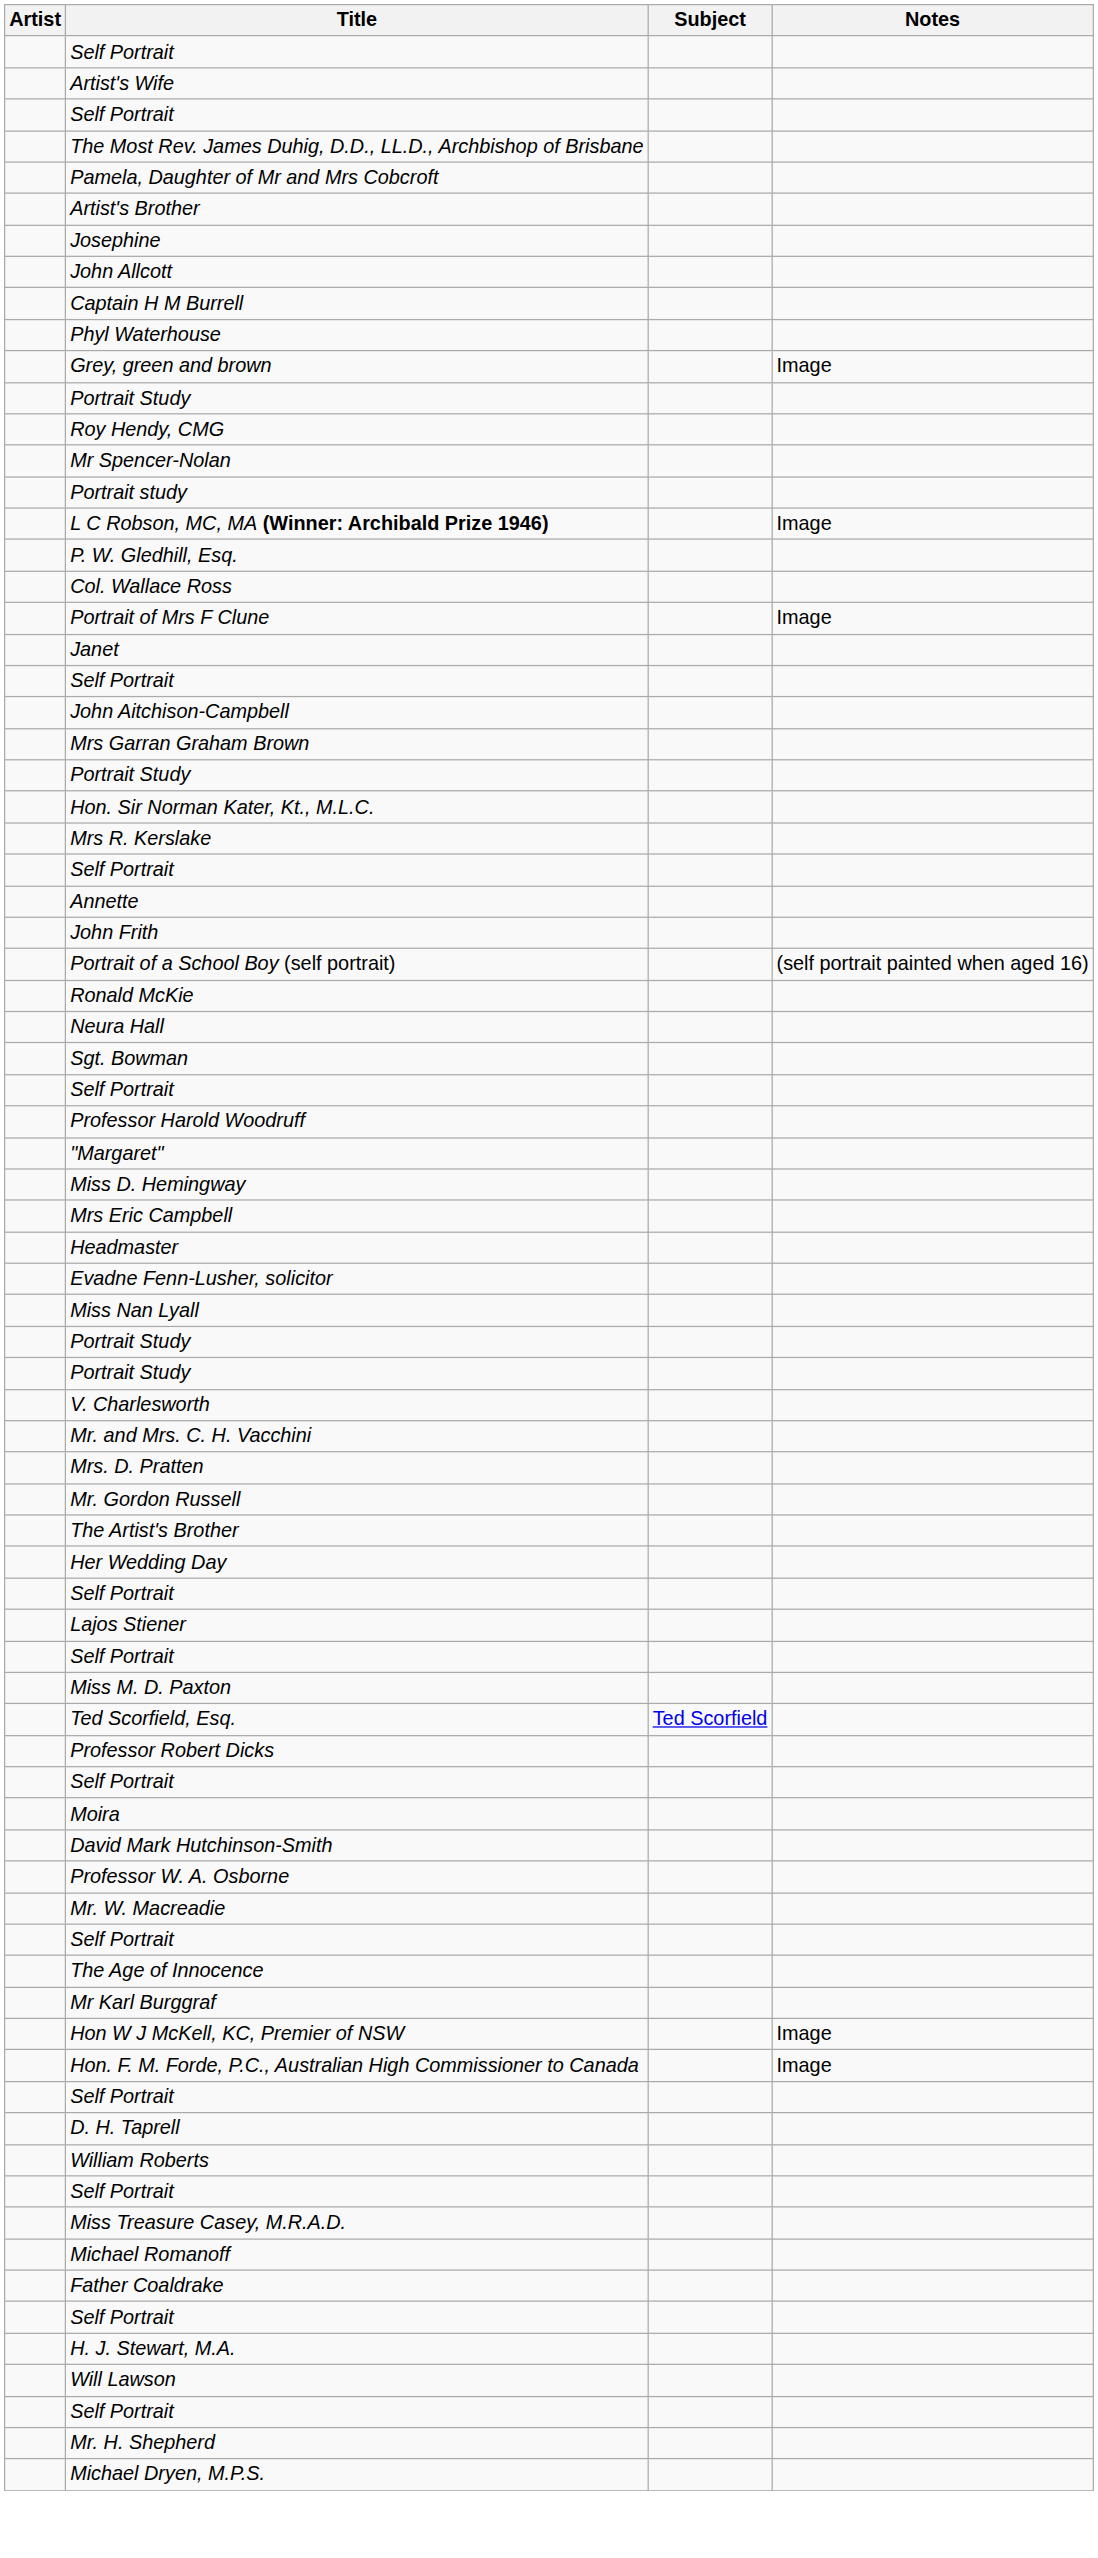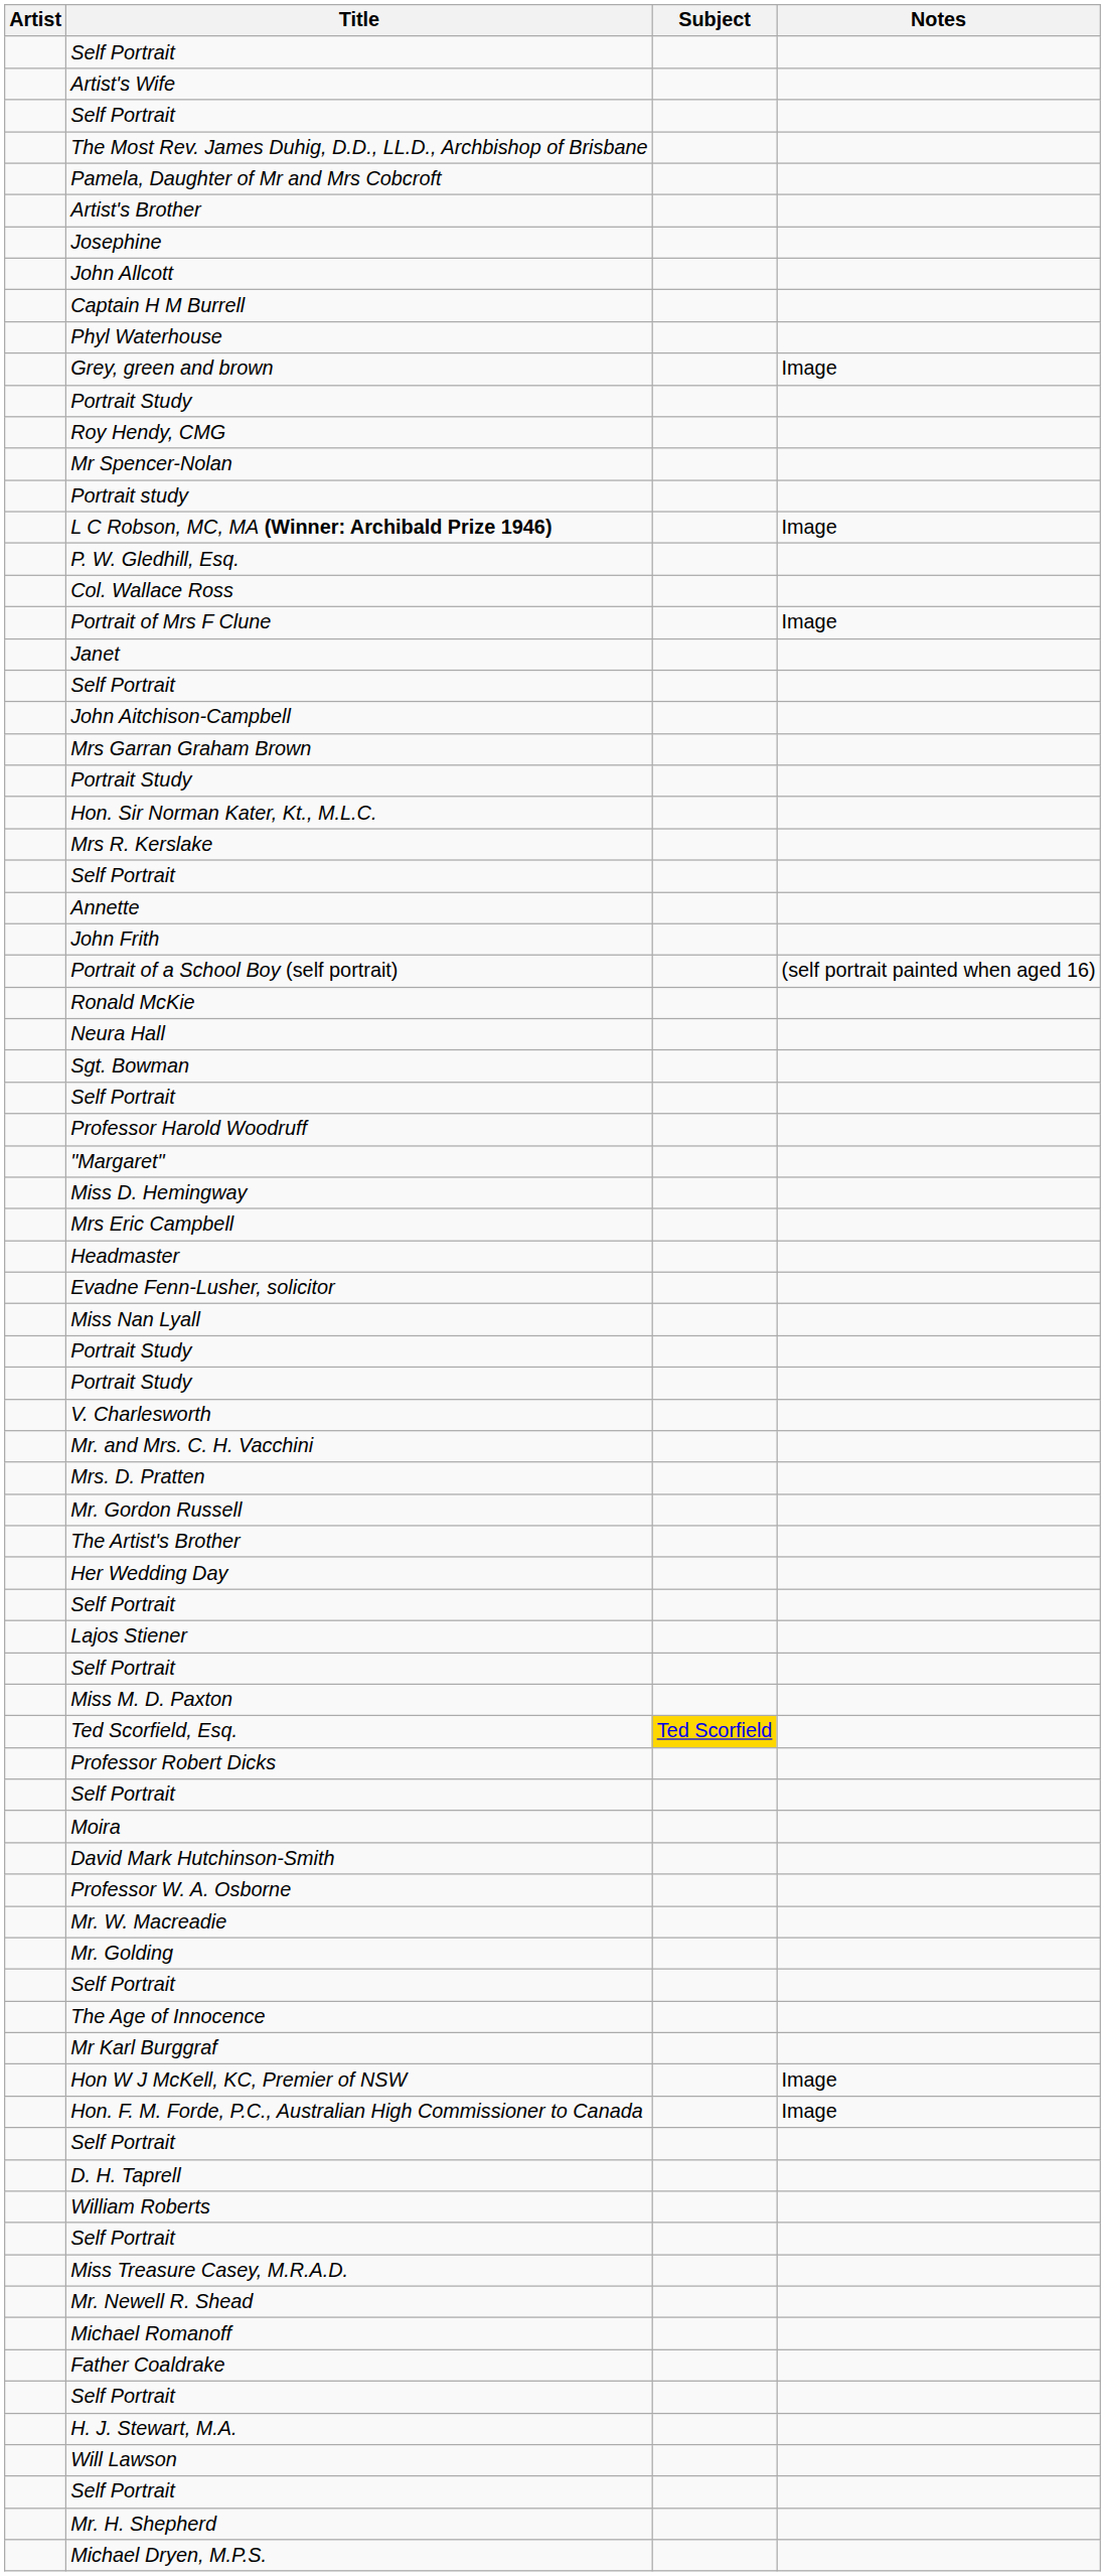Ted Scorfield, Esq. | Subject: no background -> gold background
+ row: Mr. Golding
+ row: Mr. Newell R. Shead
